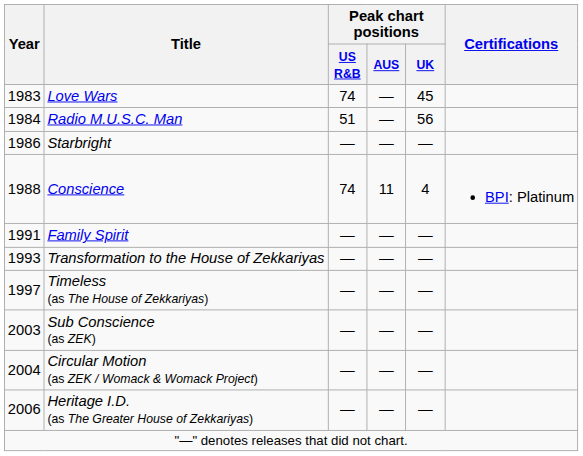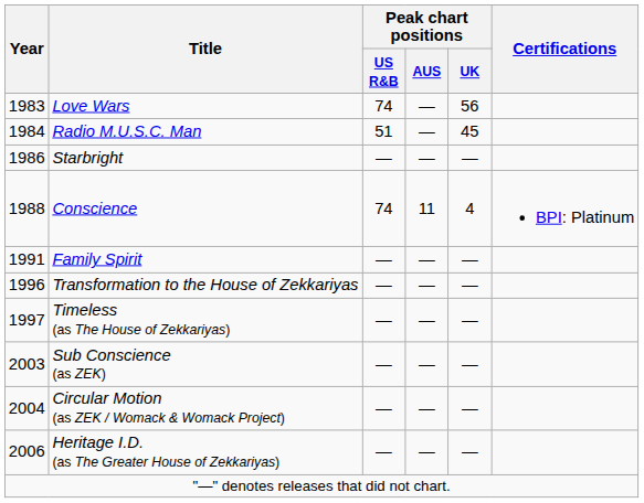Love Wars | Peak chart positions / UK: 45 -> 56
Radio M.U.S.C. Man | Peak chart positions / UK: 56 -> 45
Transformation to the House of Zekkariyas | Year: 1993 -> 1996
